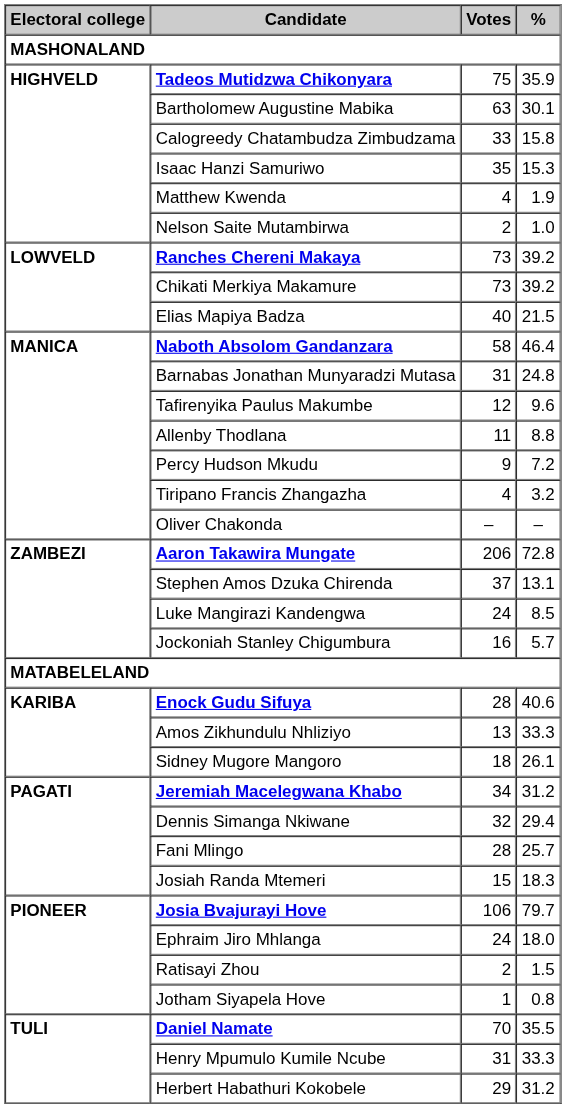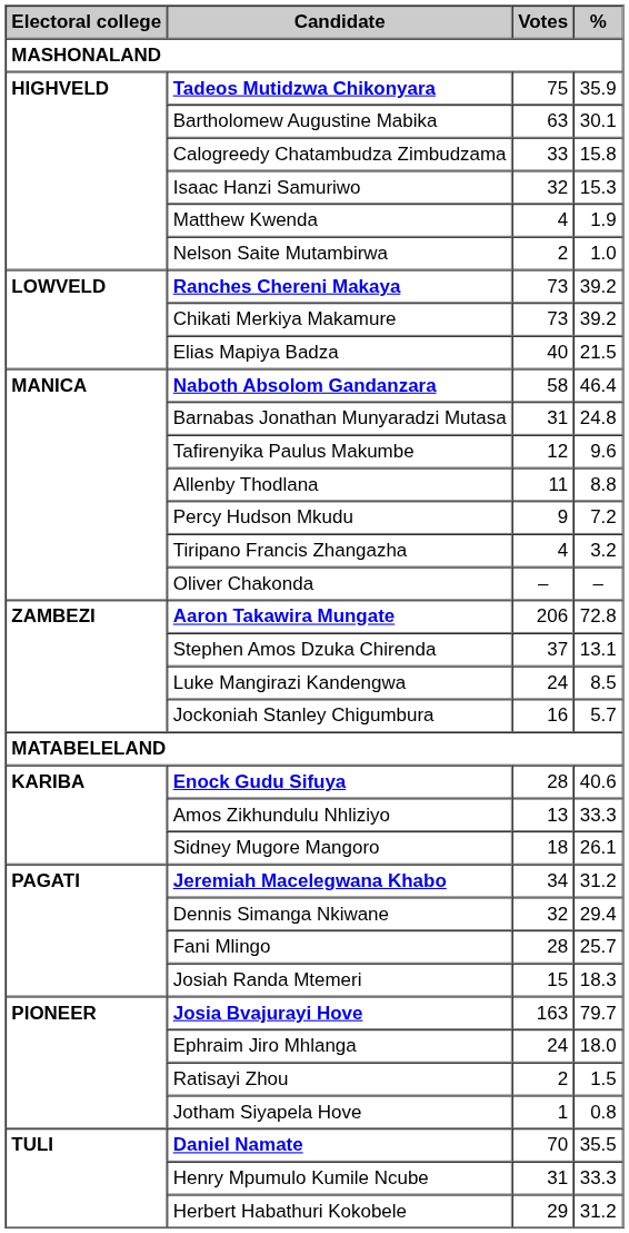Isaac Hanzi Samuriwo | Votes: 35 -> 32
Josia Bvajurayi Hove | Votes: 106 -> 163
